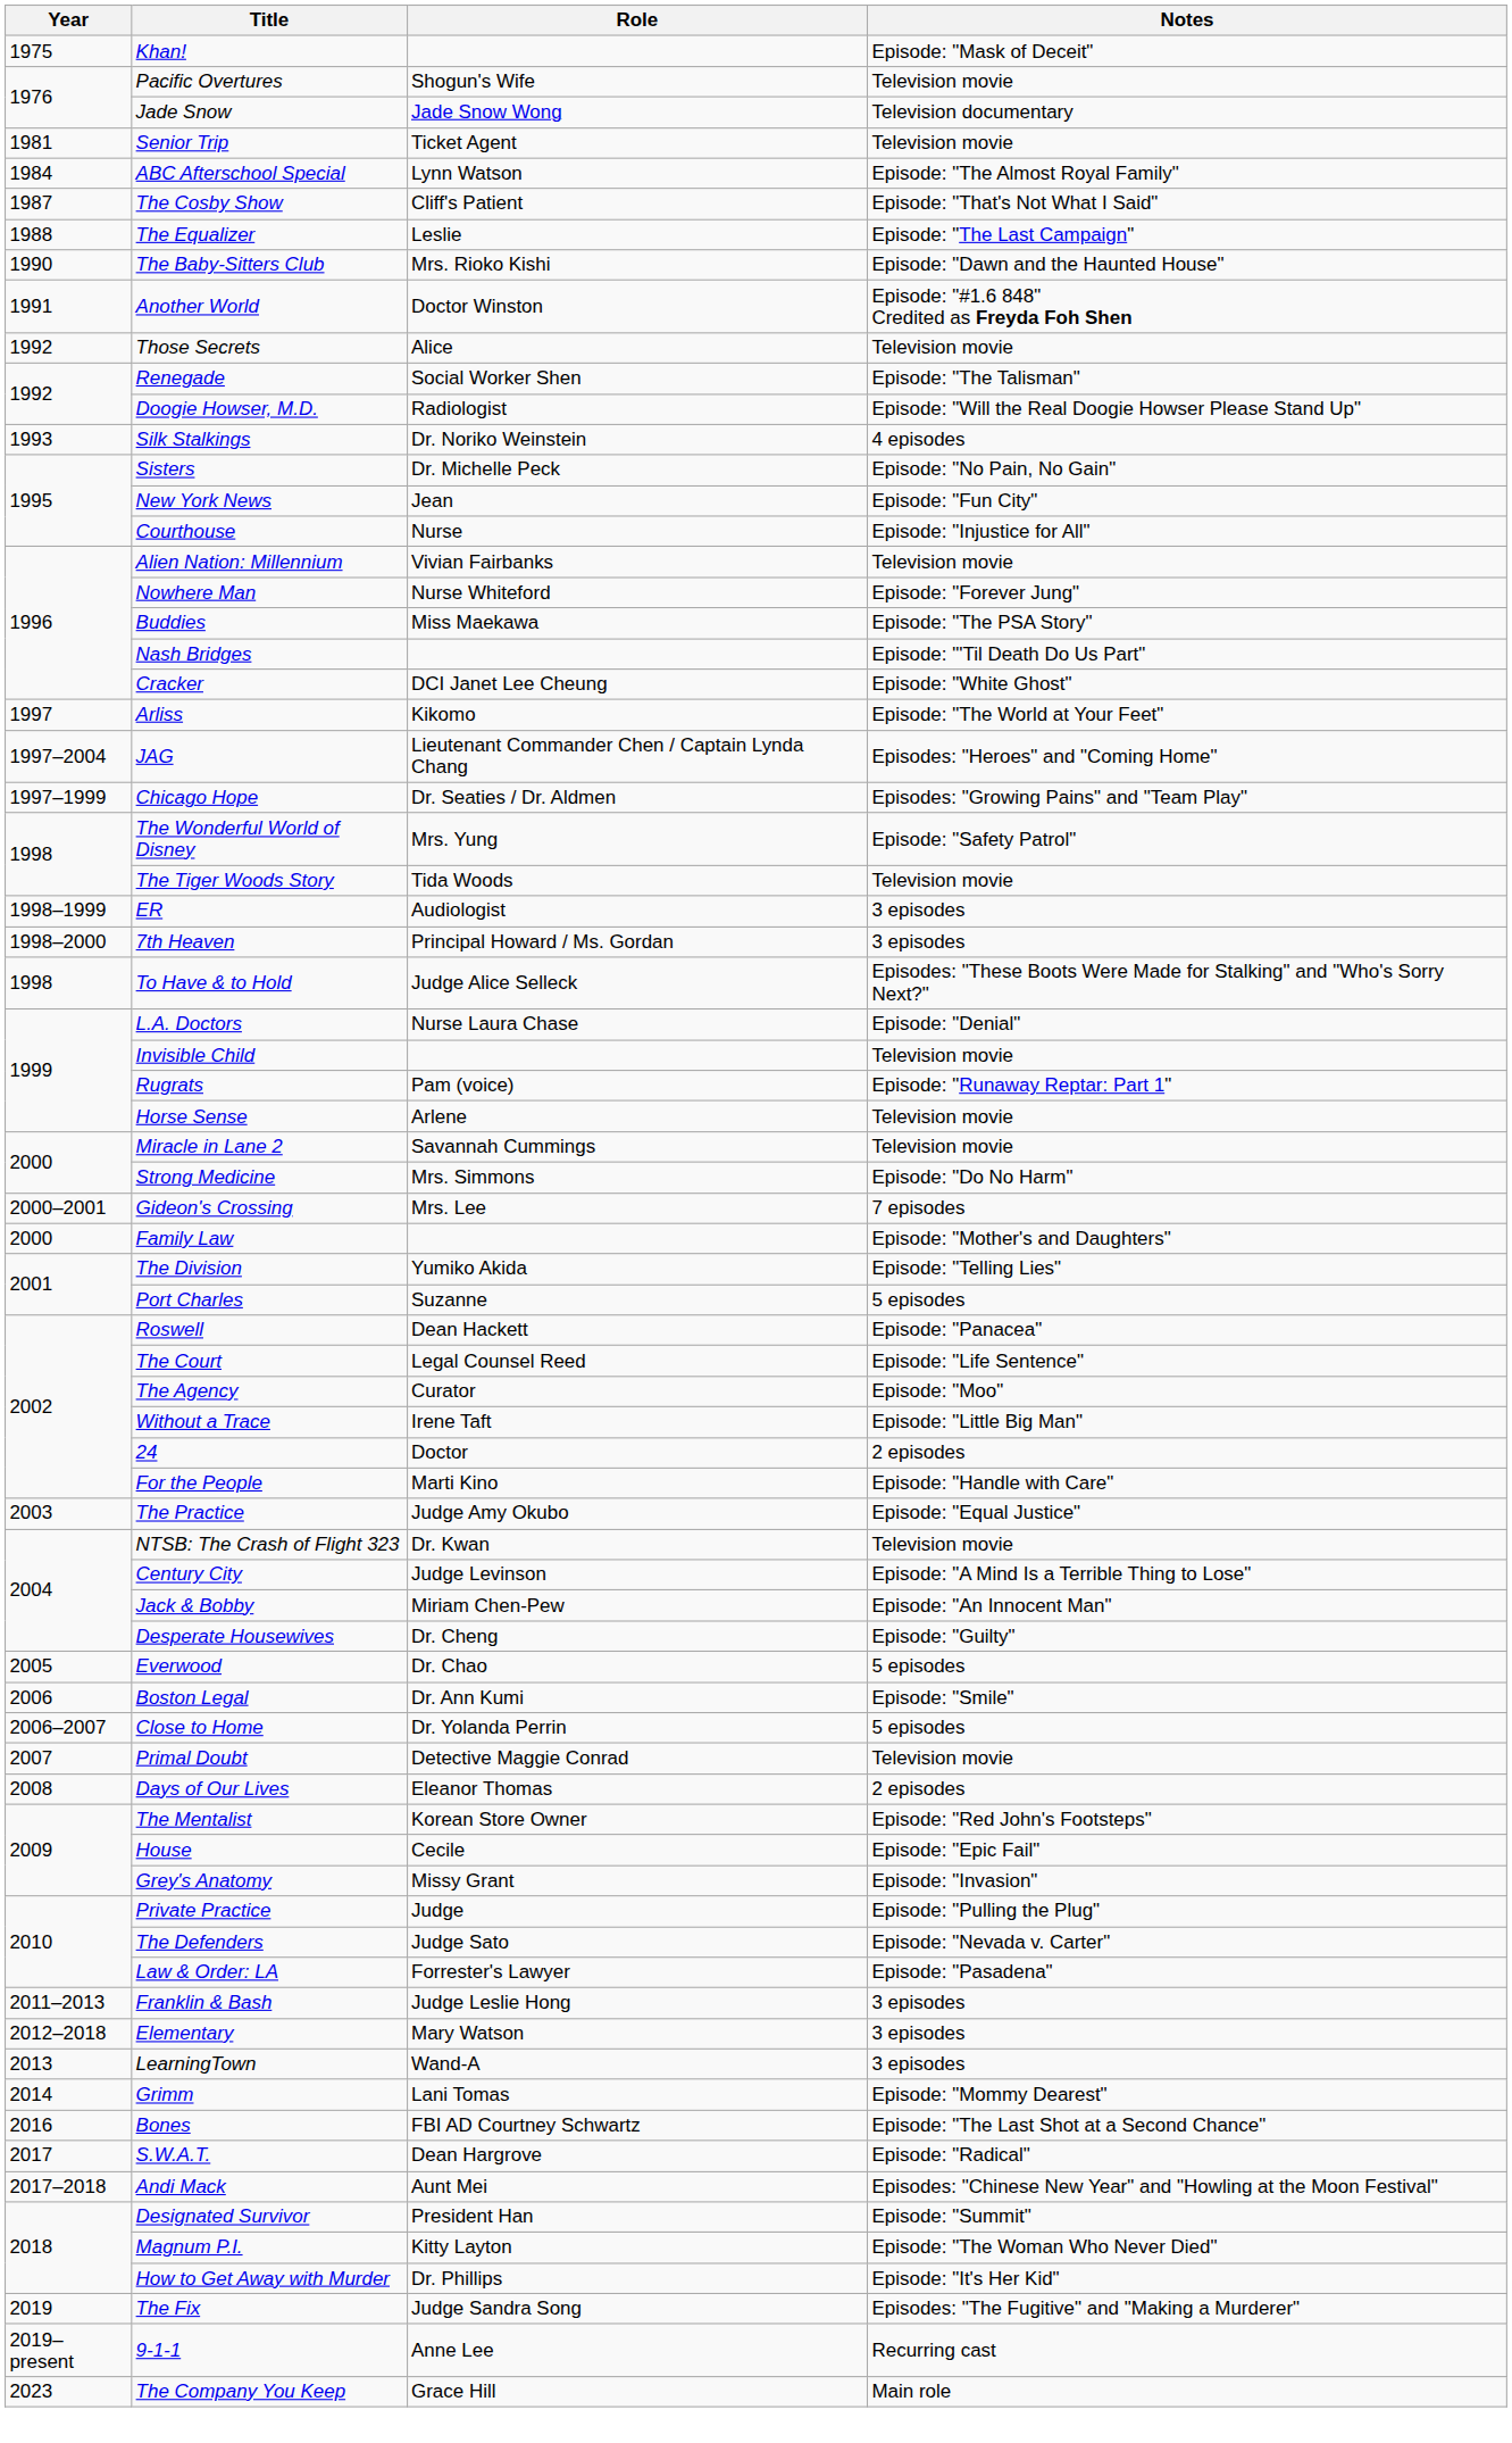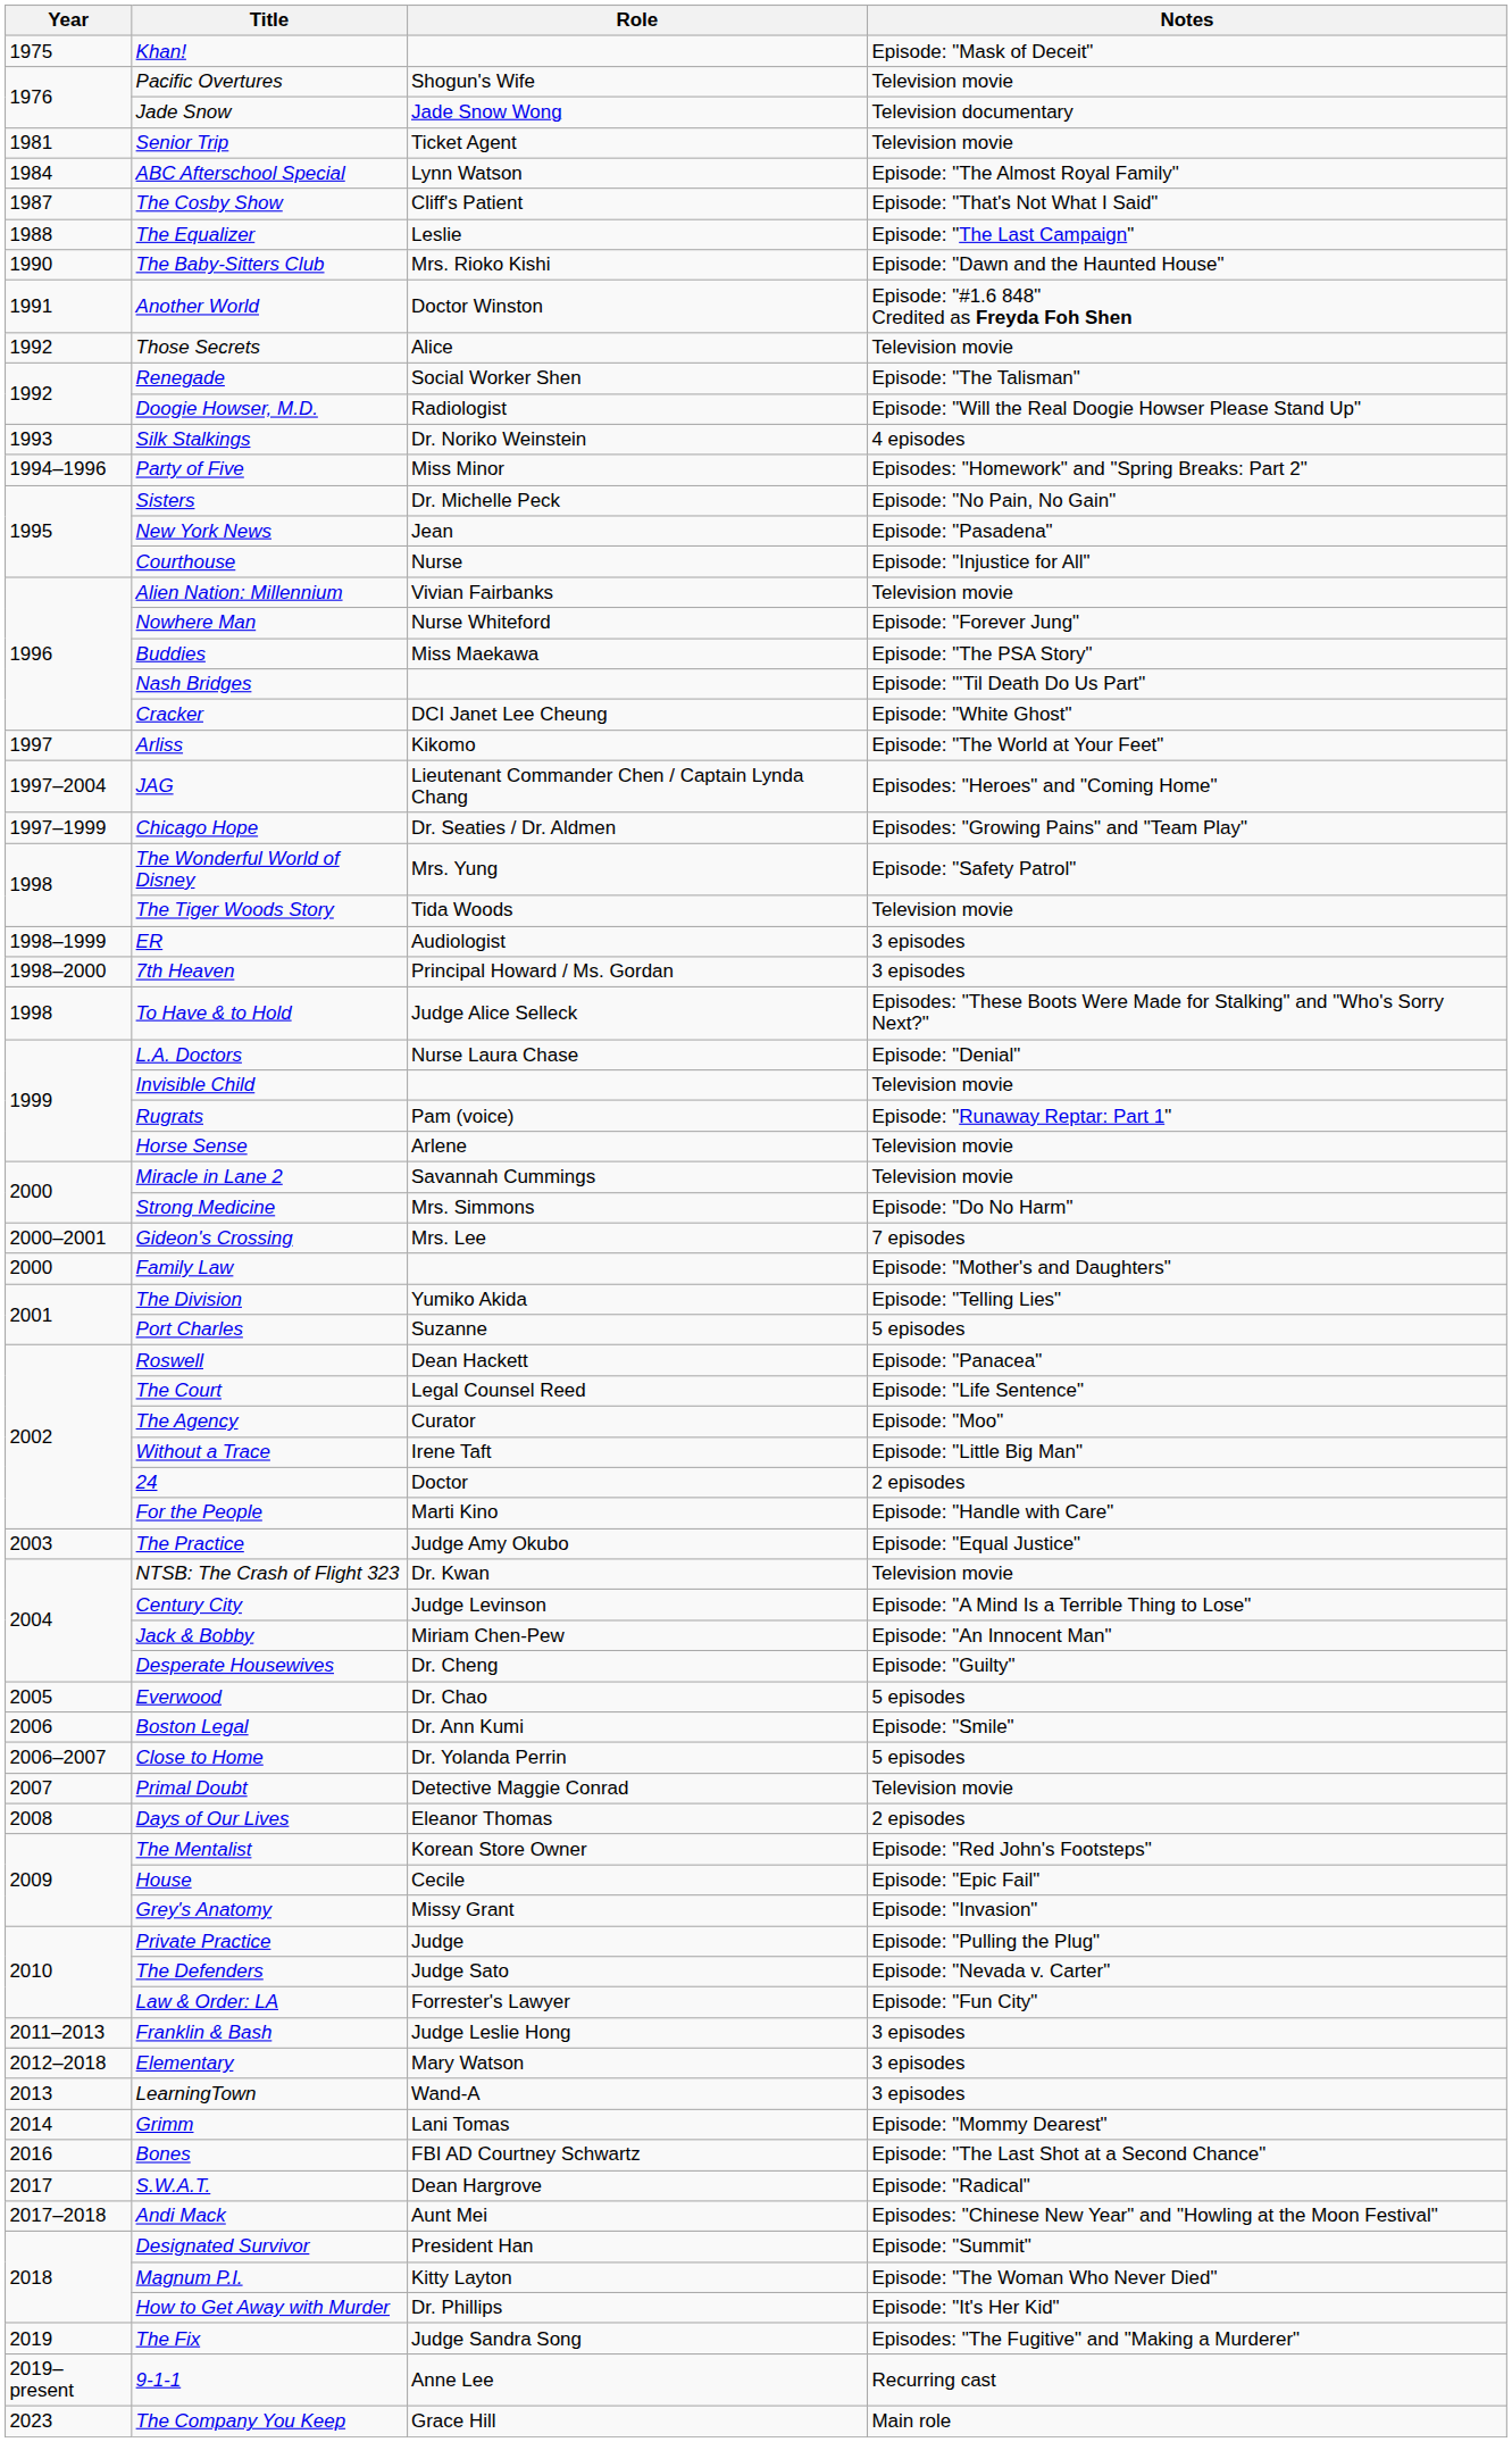+ row: 1994–1996 | Party of Five | Miss Minor | Episodes: "Homework" and "Spring Breaks: Part 2"
New York News | Notes: Episode: "Fun City" -> Episode: "Pasadena"
Law & Order: LA | Notes: Episode: "Pasadena" -> Episode: "Fun City"
